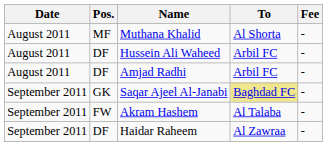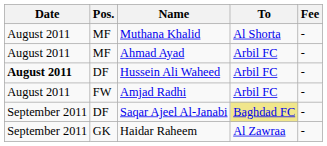+ row: August 2011 | MF | Ahmad Ayad | Arbil FC | -
Hussein Ali Waheed | Date: normal -> bold
Amjad Radhi | Pos.: DF -> FW
Saqar Ajeel Al-Janabi | Pos.: GK -> DF
- row: September 2011 | FW | Akram Hashem | Al Talaba | -
Haidar Raheem | Pos.: DF -> GK
